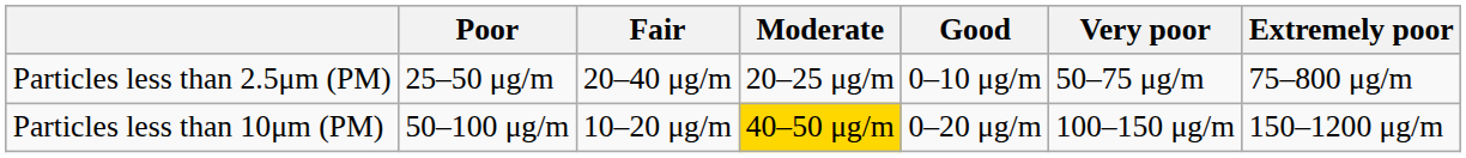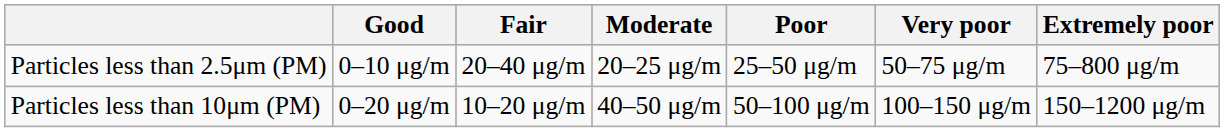columns swapped: Good <-> Poor
Particles less than 10μm (PM) | Moderate: gold background -> no background
